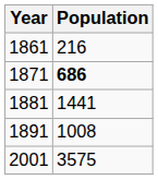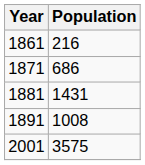1871 | Population: bold -> normal
1881 | Population: 1441 -> 1431
